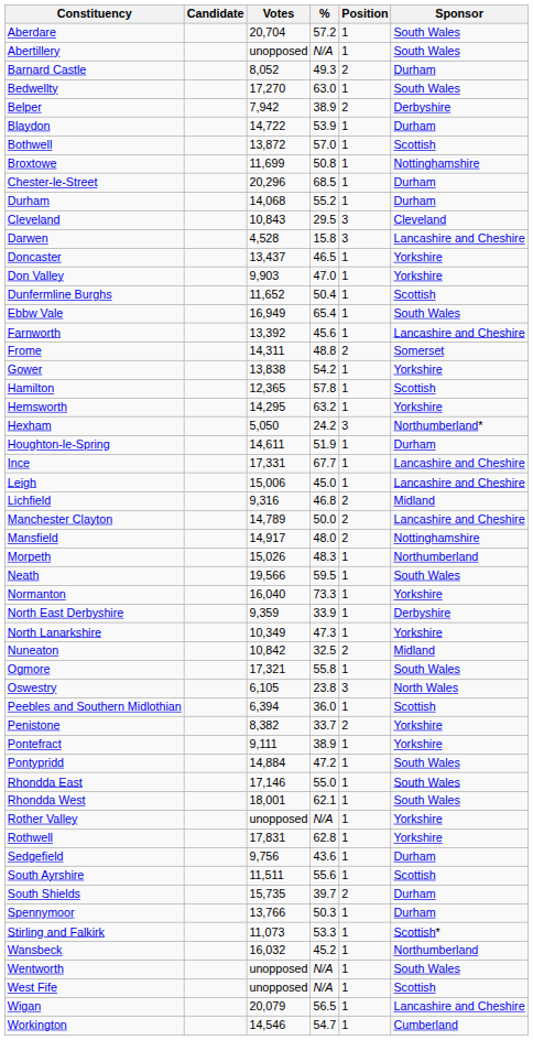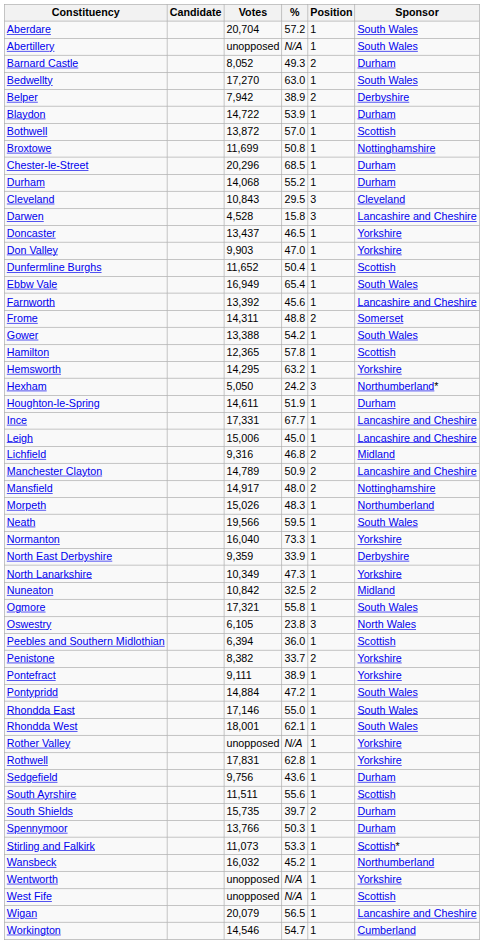Gower | Votes: 13,838 -> 13,388
Gower | Sponsor: Yorkshire -> South Wales
Manchester Clayton | %: 50.0 -> 50.9
Wentworth | Sponsor: South Wales -> Yorkshire
